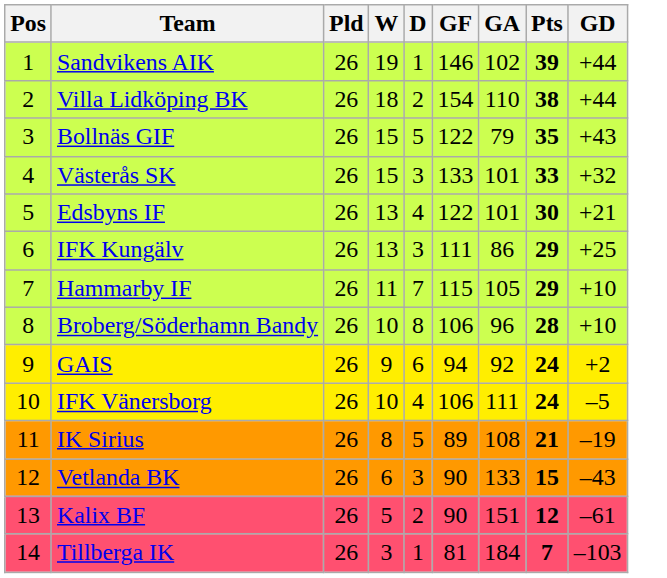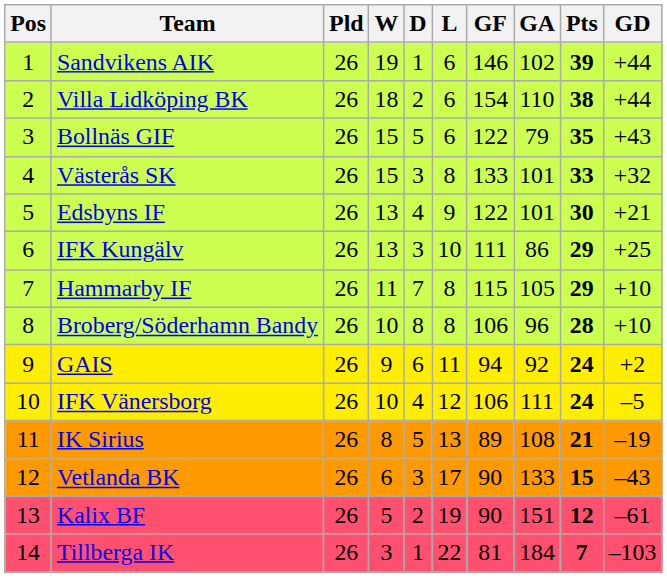+ column: L | 6 | 6 | 6 | 8 | 9 | 10 | 8 | 8 | 11 | 12 | 13 | 17 | 19 | 22
